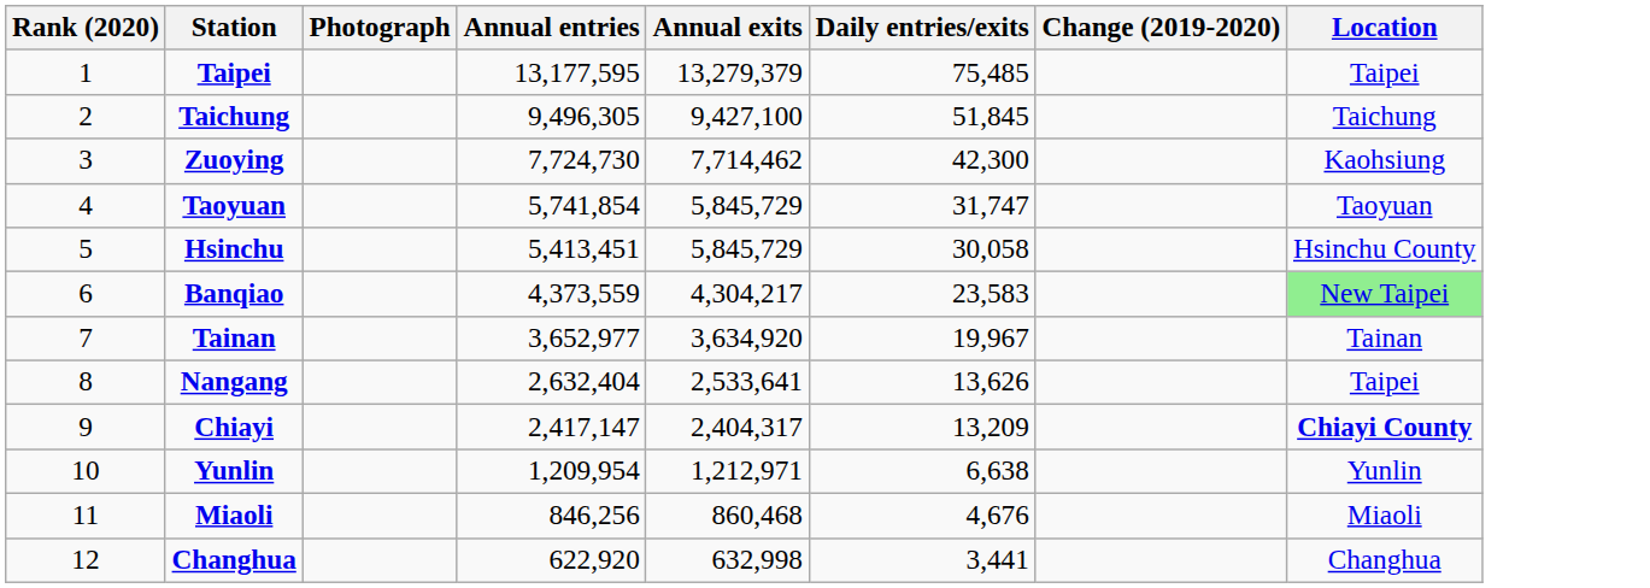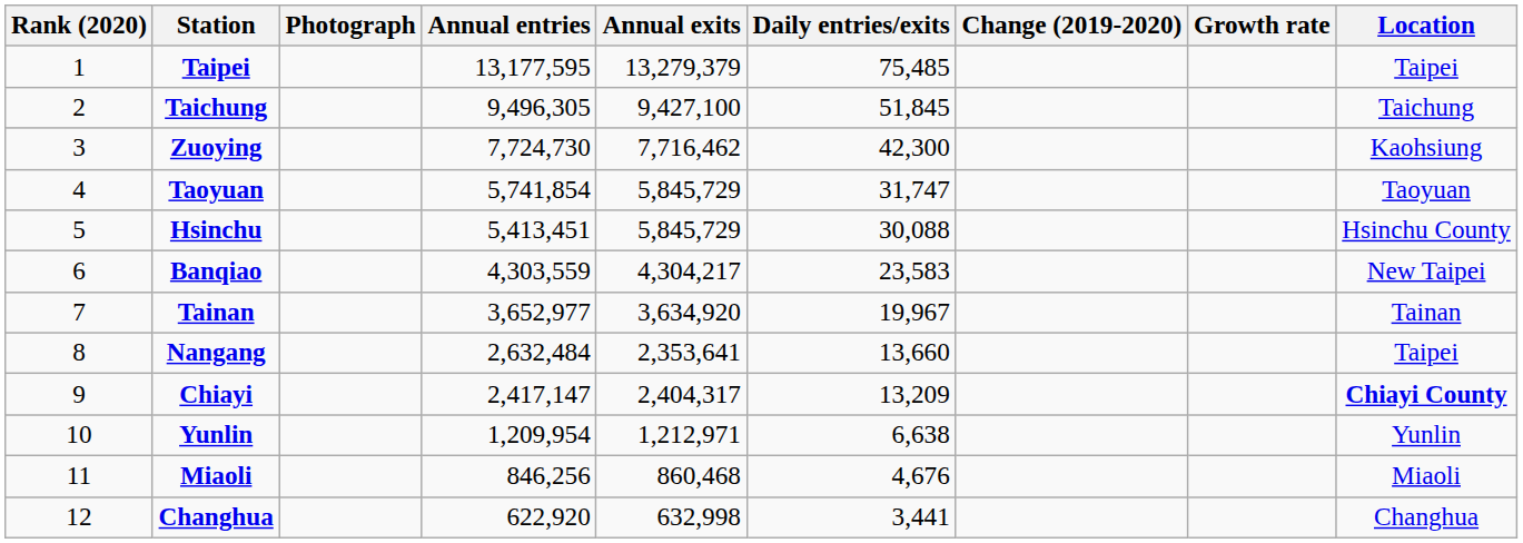+ column: Growth rate
Zuoying | Annual exits: 7,714,462 -> 7,716,462
Hsinchu | Daily entries/exits: 30,058 -> 30,088
Banqiao | Annual entries: 4,373,559 -> 4,303,559
Banqiao | Location: lightgreen background -> no background
Nangang | Annual entries: 2,632,404 -> 2,632,484
Nangang | Annual exits: 2,533,641 -> 2,353,641
Nangang | Daily entries/exits: 13,626 -> 13,660
